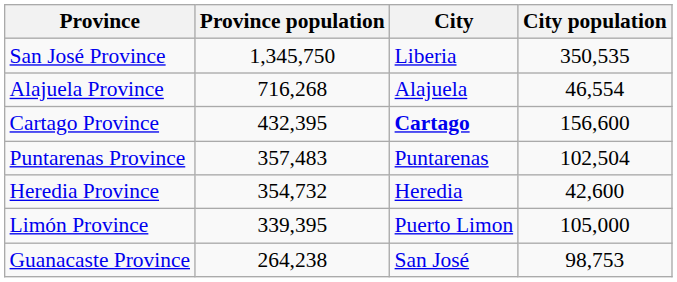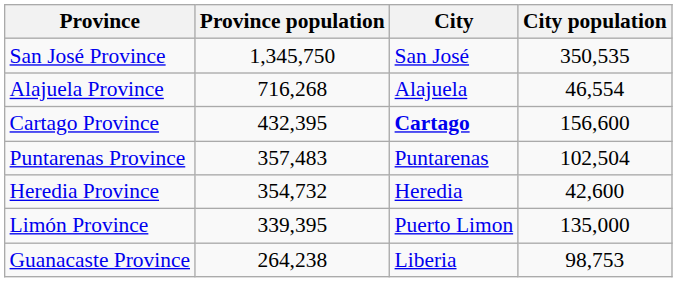San José Province | City: Liberia -> San José
Limón Province | City population: 105,000 -> 135,000
Guanacaste Province | City: San José -> Liberia
